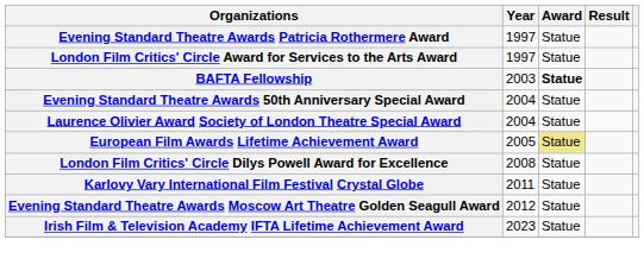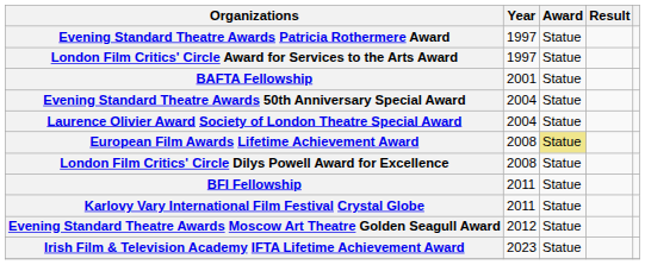BAFTA Fellowship | Year: 2003 -> 2001
BAFTA Fellowship | Award: bold -> normal
European Film Awards Lifetime Achievement Award | Year: 2005 -> 2008
+ row: BFI Fellowship | 2011 | Statue
